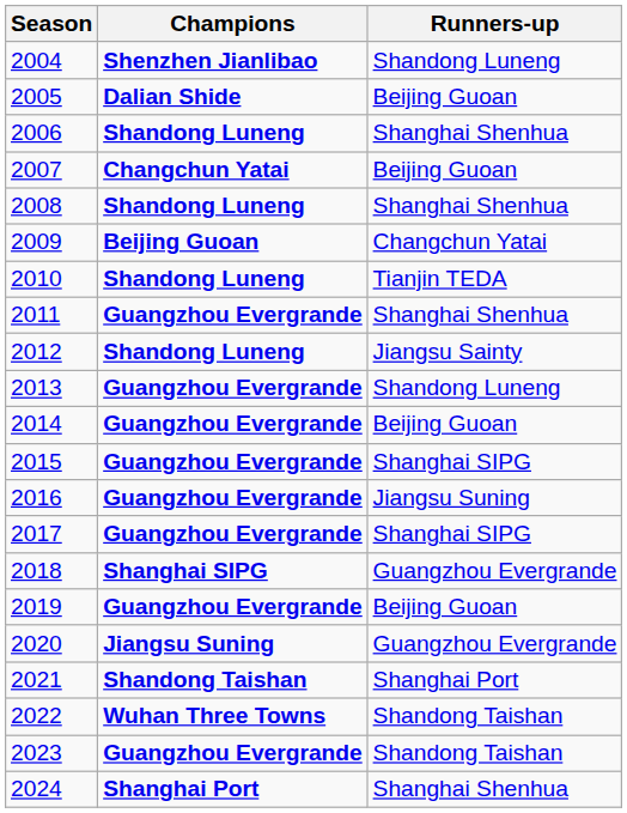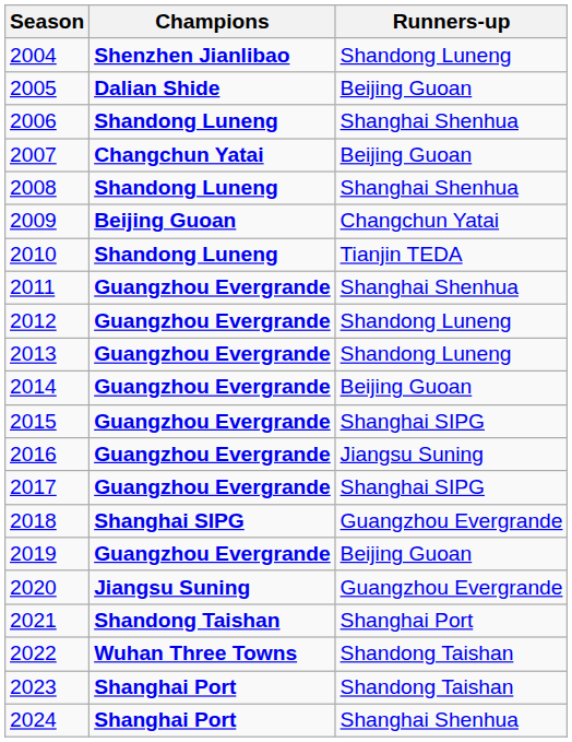2012 | Champions: Shandong Luneng -> Guangzhou Evergrande
2012 | Runners-up: Jiangsu Sainty -> Shandong Luneng
2023 | Champions: Guangzhou Evergrande -> Shanghai Port
